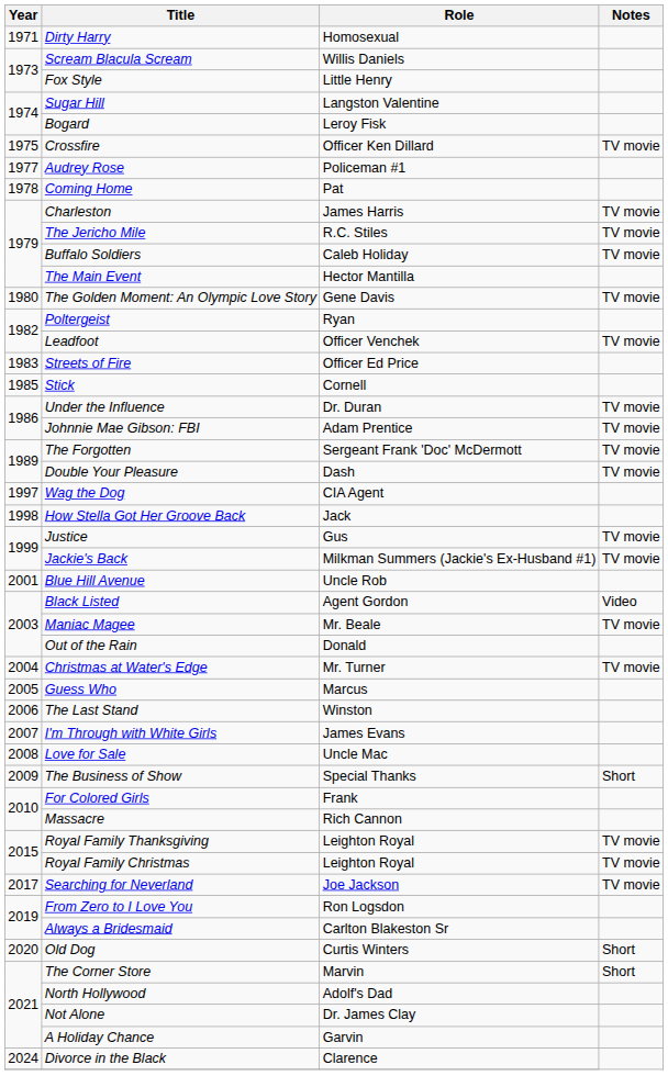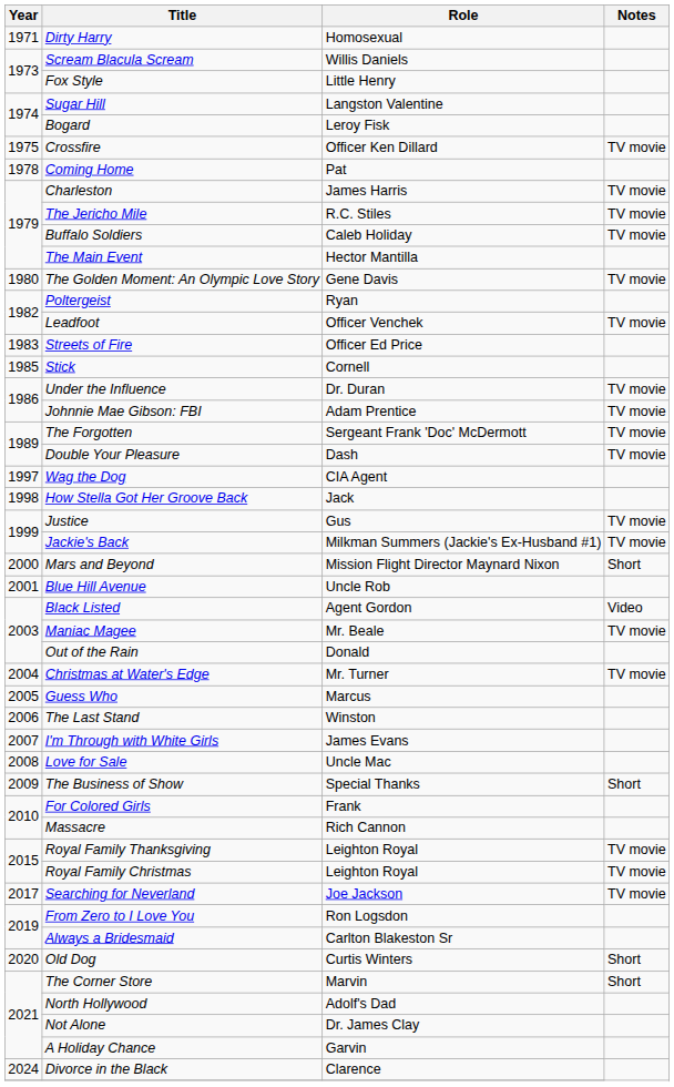- row: 1977 | Audrey Rose | Policeman #1
+ row: 2000 | Mars and Beyond | Mission Flight Director Maynard Nixon | Short
